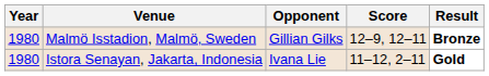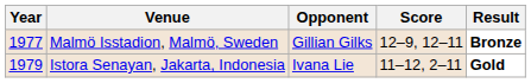Malmö Isstadion, Malmö, Sweden | Year: 1980 -> 1977
Istora Senayan, Jakarta, Indonesia | Year: 1980 -> 1979
